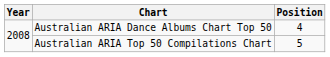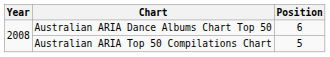Australian ARIA Dance Albums Chart Top 50 | Position: 4 -> 6
